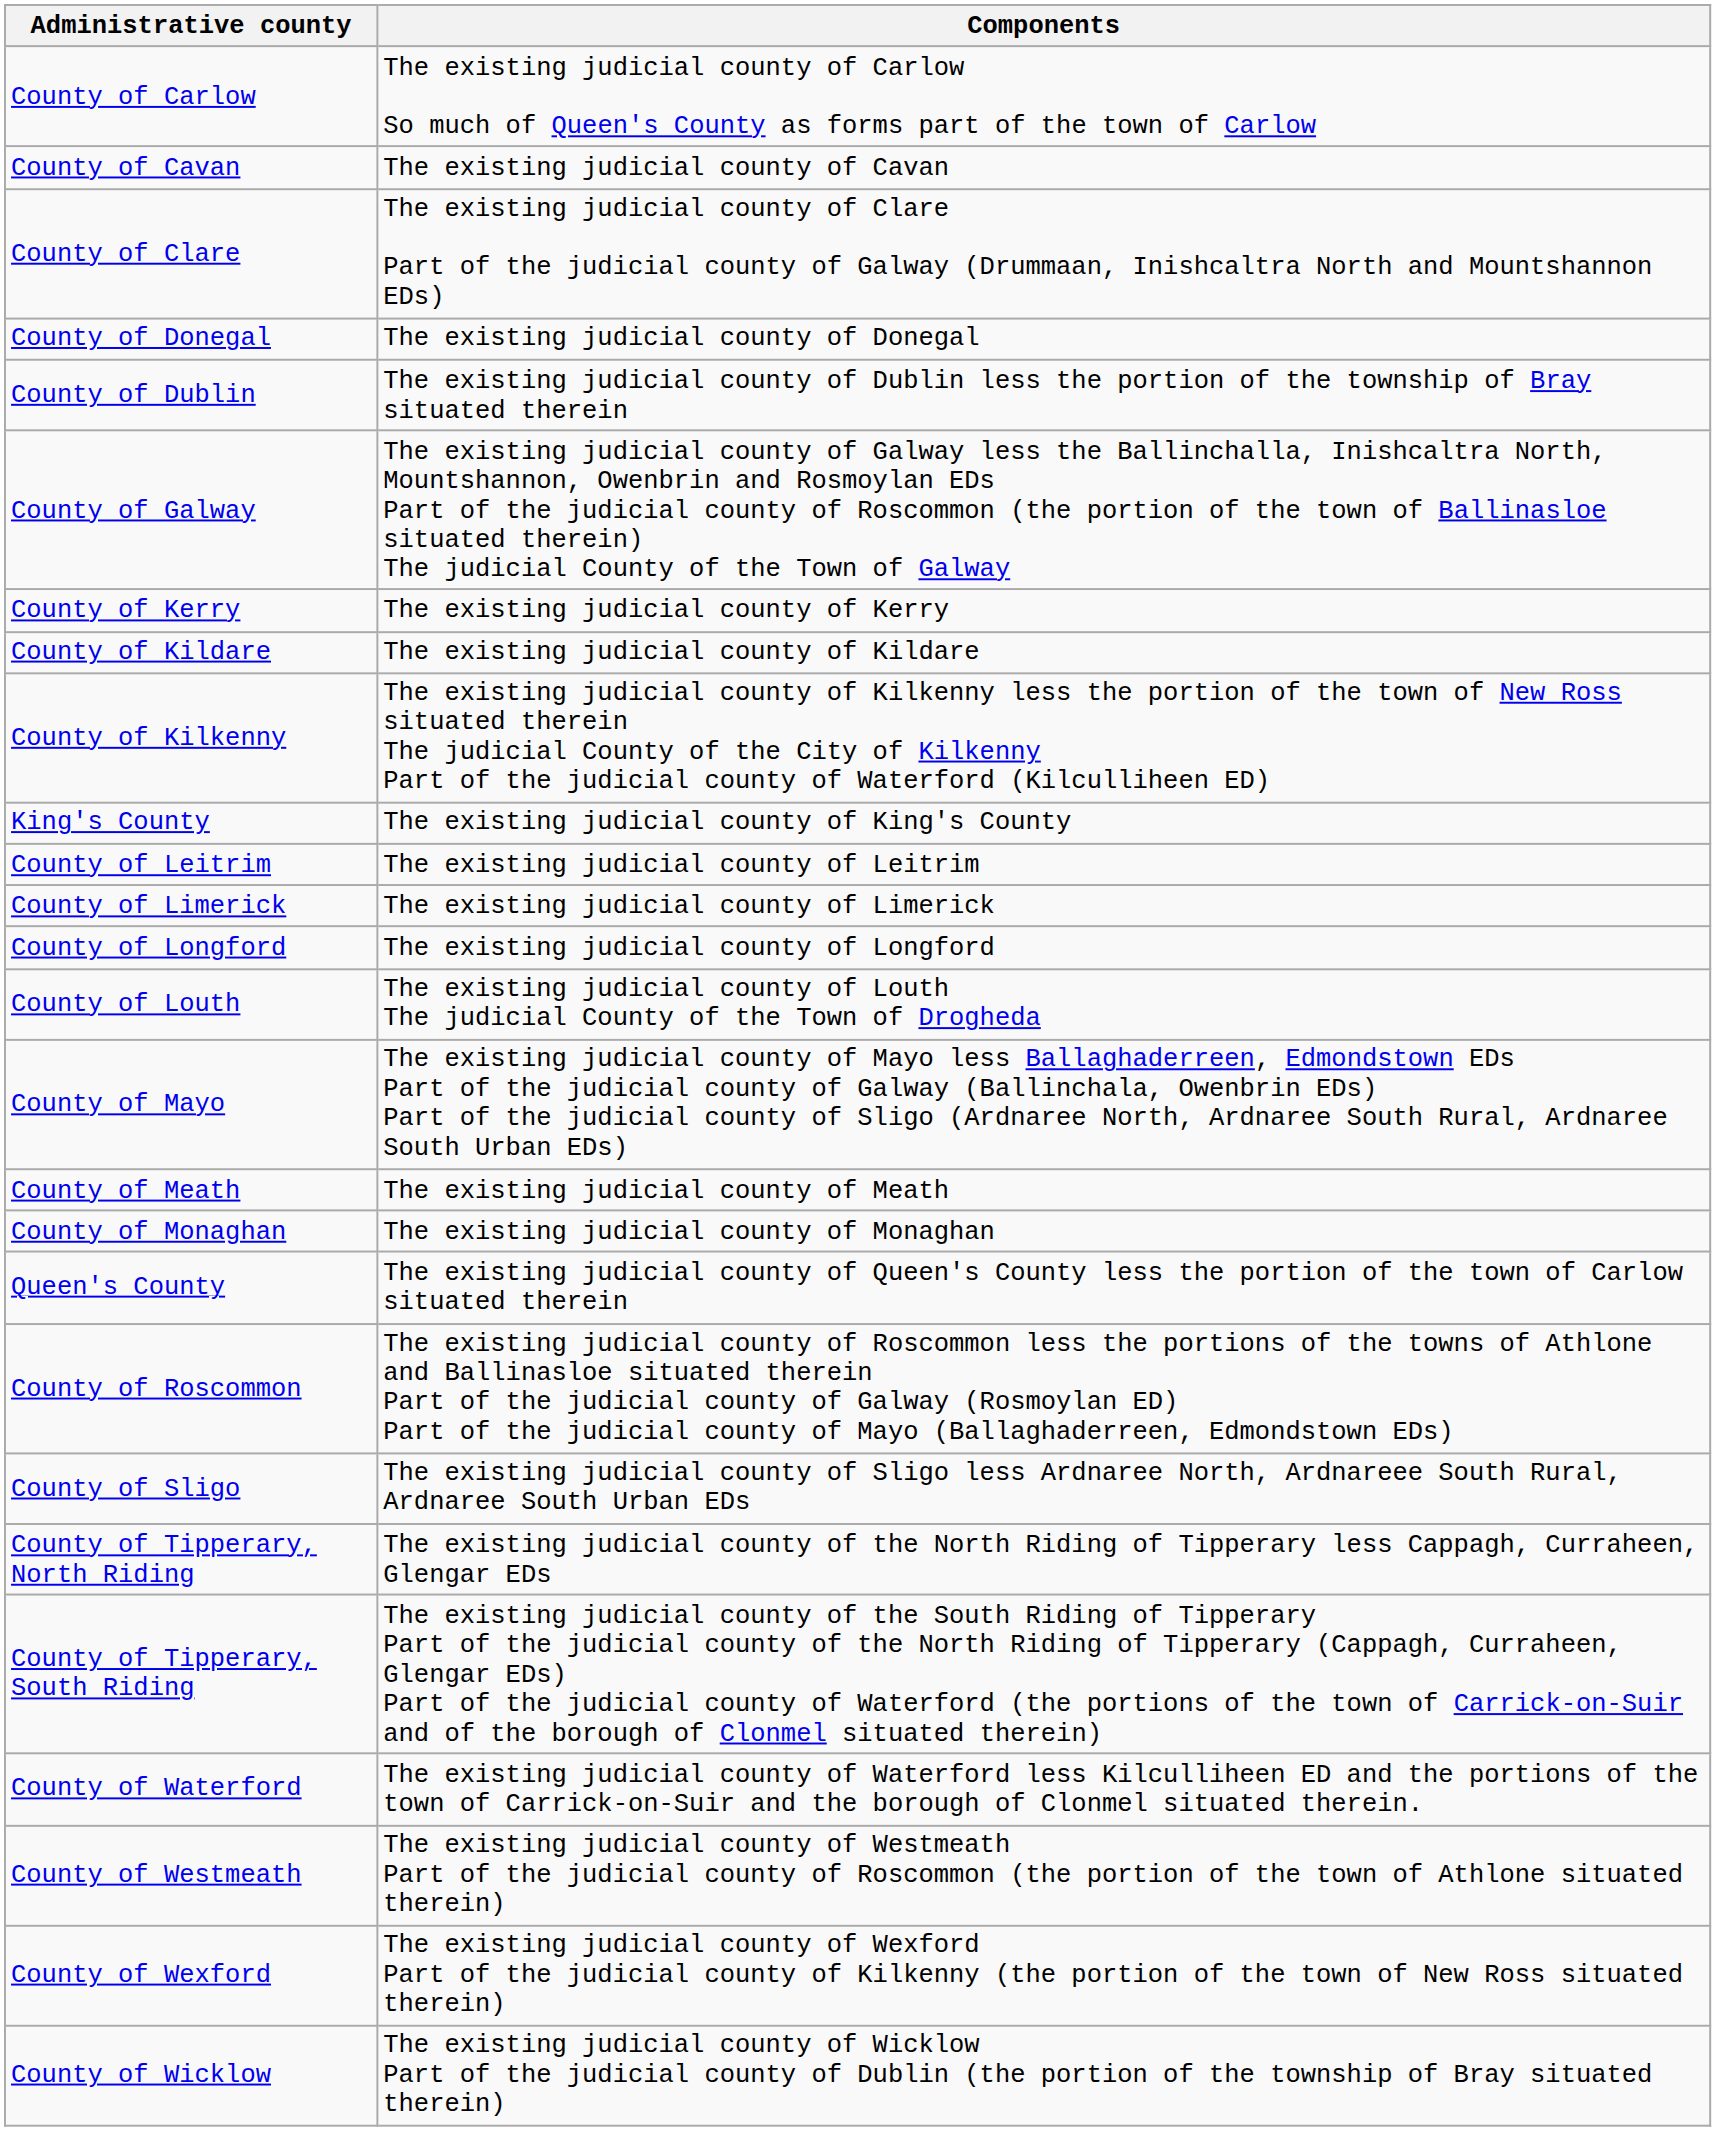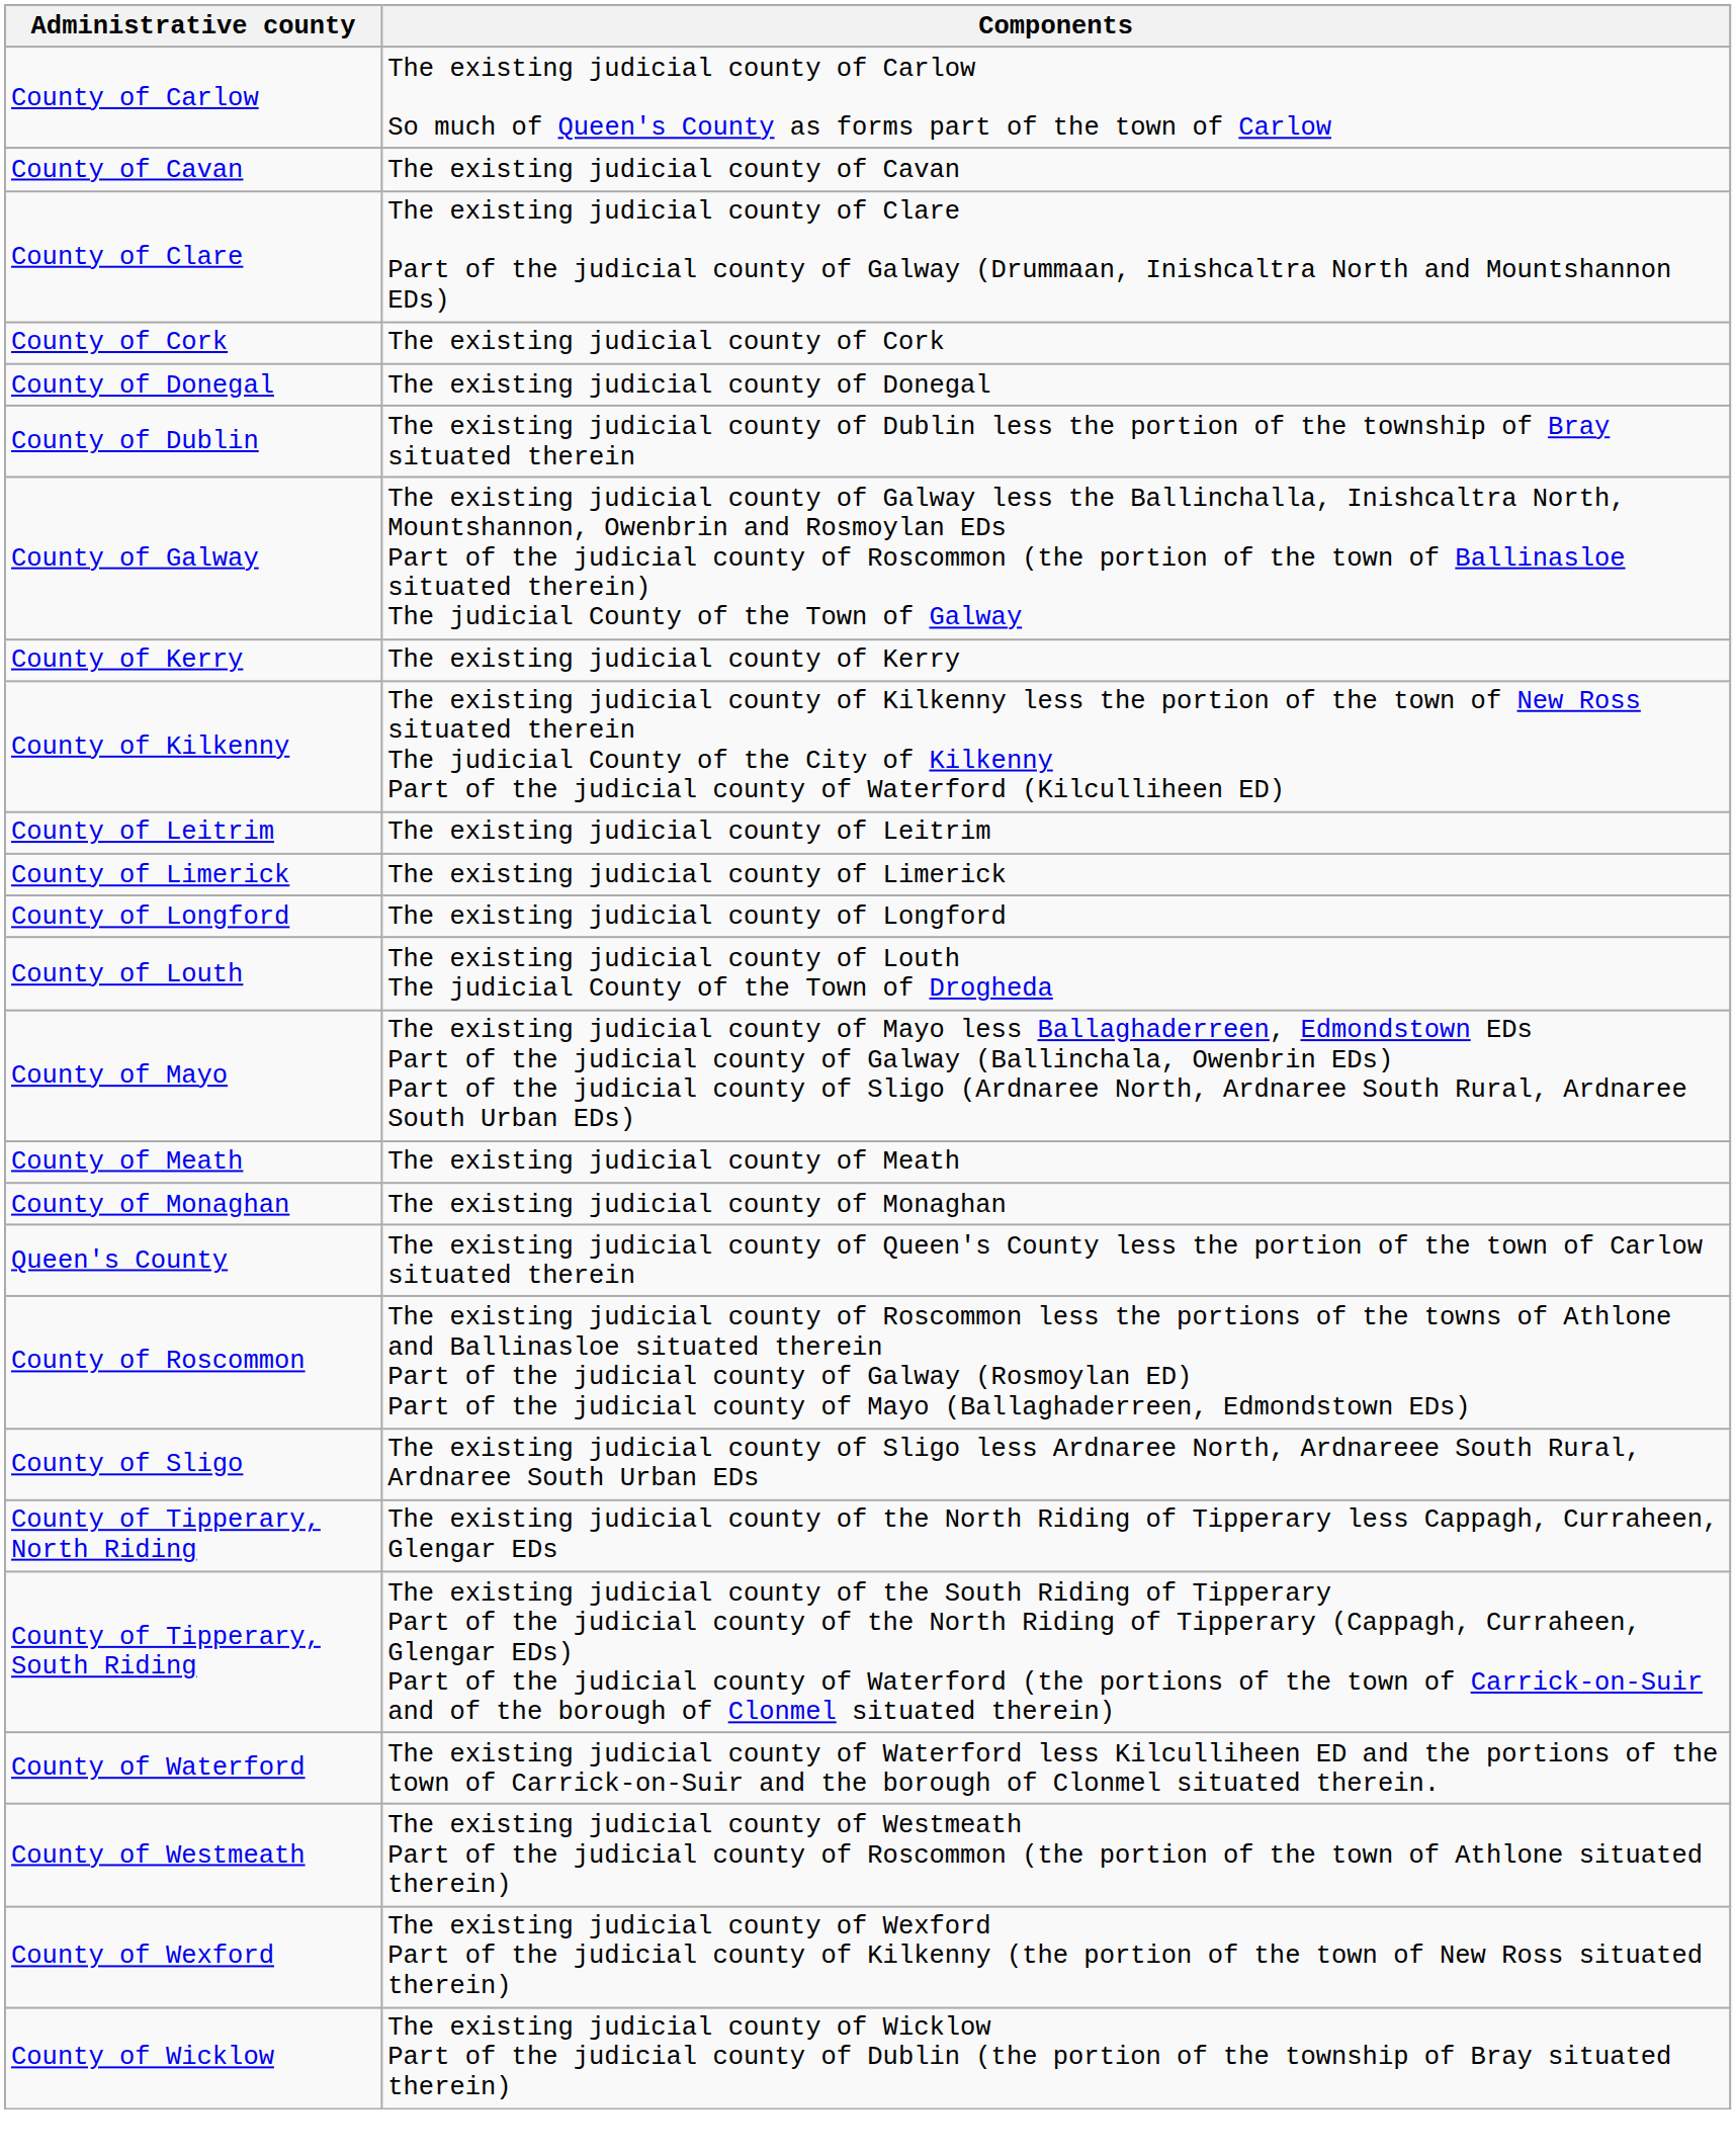+ row: County of Cork | The existing judicial county of Cork
- row: County of Kildare | The existing judicial county of Kildare
- row: King's County | The existing judicial county of King's County
